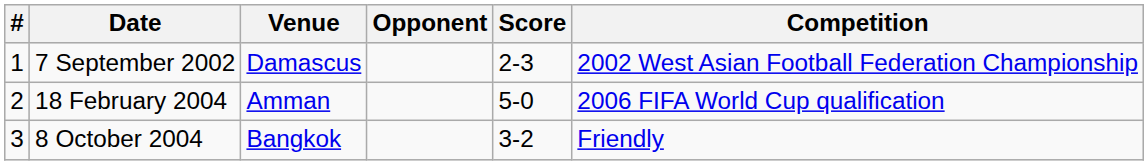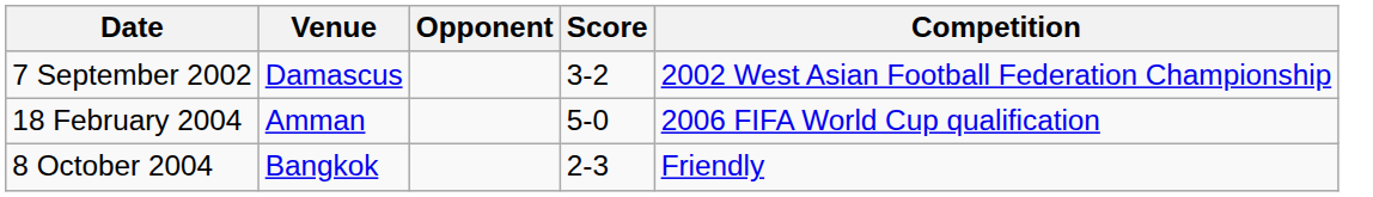- column: # | 1 | 2 | 3
7 September 2002 | Score: 2-3 -> 3-2
8 October 2004 | Score: 3-2 -> 2-3
